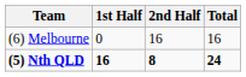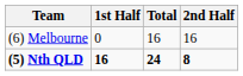columns swapped: 2nd Half <-> Total
